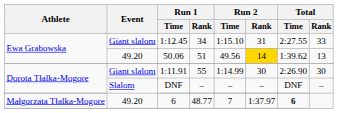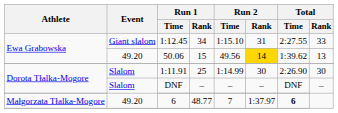50.06 | Run 1 / Rank: 51 -> 15
1:11.91 | Event: Giant slalom -> Slalom
1:11.91 | Run 1 / Rank: 55 -> 25
